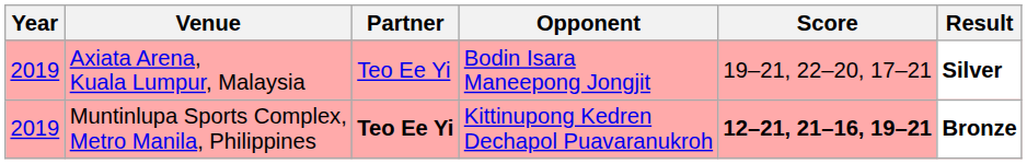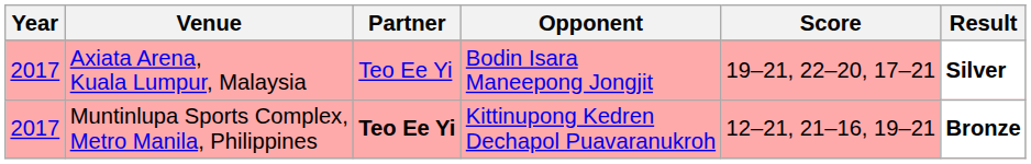Axiata Arena, Kuala Lumpur, Malaysia | Year: 2019 -> 2017
Muntinlupa Sports Complex, Metro Manila, Philippines | Year: 2019 -> 2017
Muntinlupa Sports Complex, Metro Manila, Philippines | Score: bold -> normal
